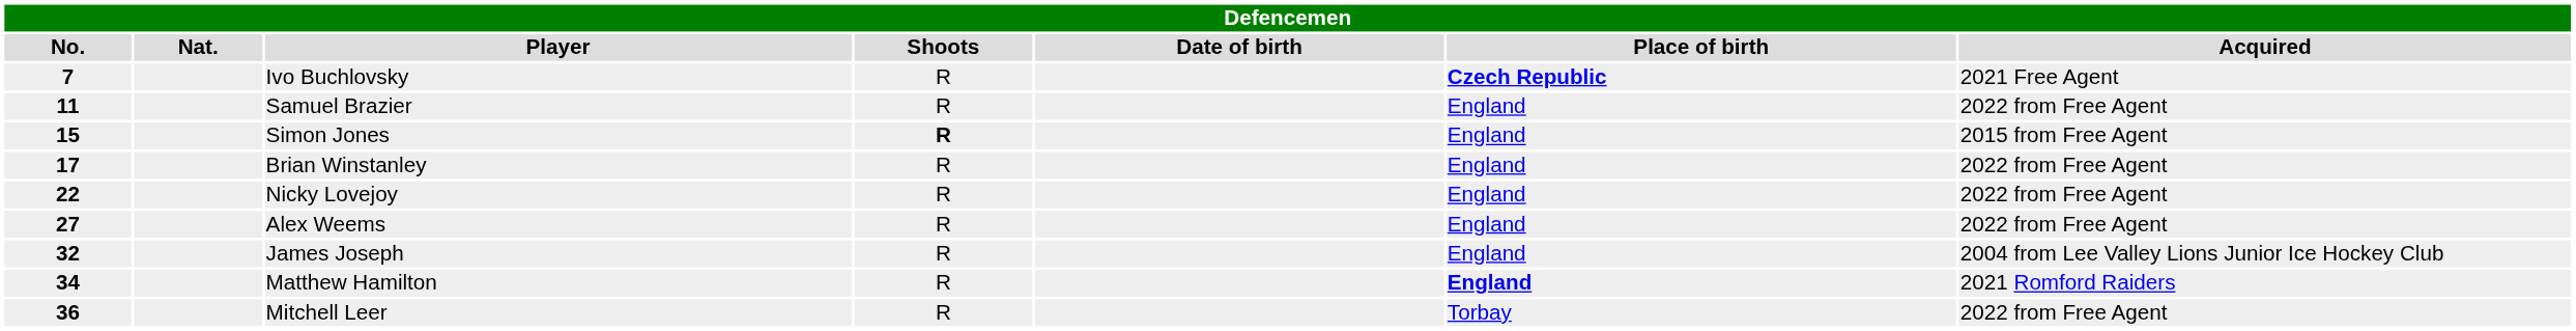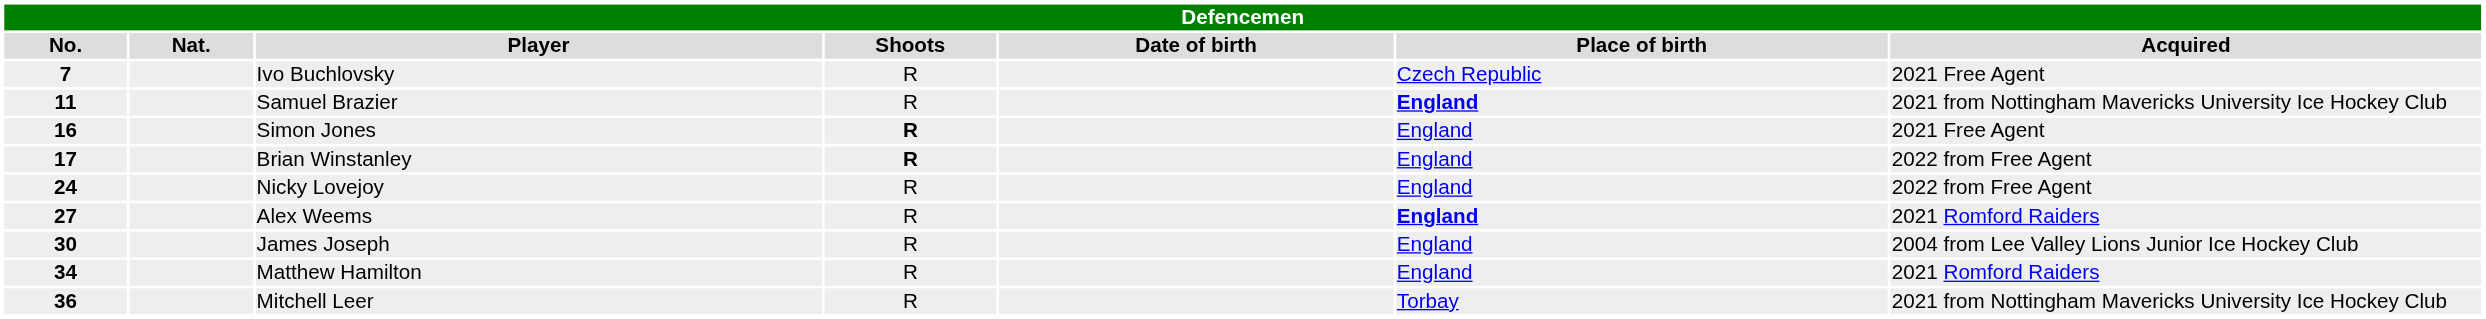Ivo Buchlovsky | Place of birth: bold -> normal
Samuel Brazier | Place of birth: normal -> bold
Samuel Brazier | Acquired: 2022 from Free Agent -> 2021 from Nottingham Mavericks University Ice Hockey Club
Simon Jones | No.: 15 -> 16
Simon Jones | Acquired: 2015 from Free Agent -> 2021 Free Agent
Brian Winstanley | Shoots: normal -> bold
Nicky Lovejoy | No.: 22 -> 24
Alex Weems | Place of birth: normal -> bold
Alex Weems | Acquired: 2022 from Free Agent -> 2021 Romford Raiders
James Joseph | No.: 32 -> 30
Matthew Hamilton | Place of birth: bold -> normal
Mitchell Leer | Acquired: 2022 from Free Agent -> 2021 from Nottingham Mavericks University Ice Hockey Club
